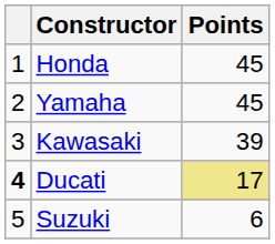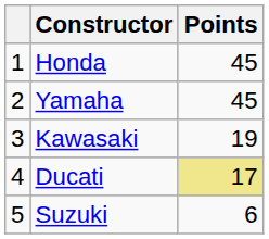Kawasaki | Points: 39 -> 19
Ducati | column 1: bold -> normal
